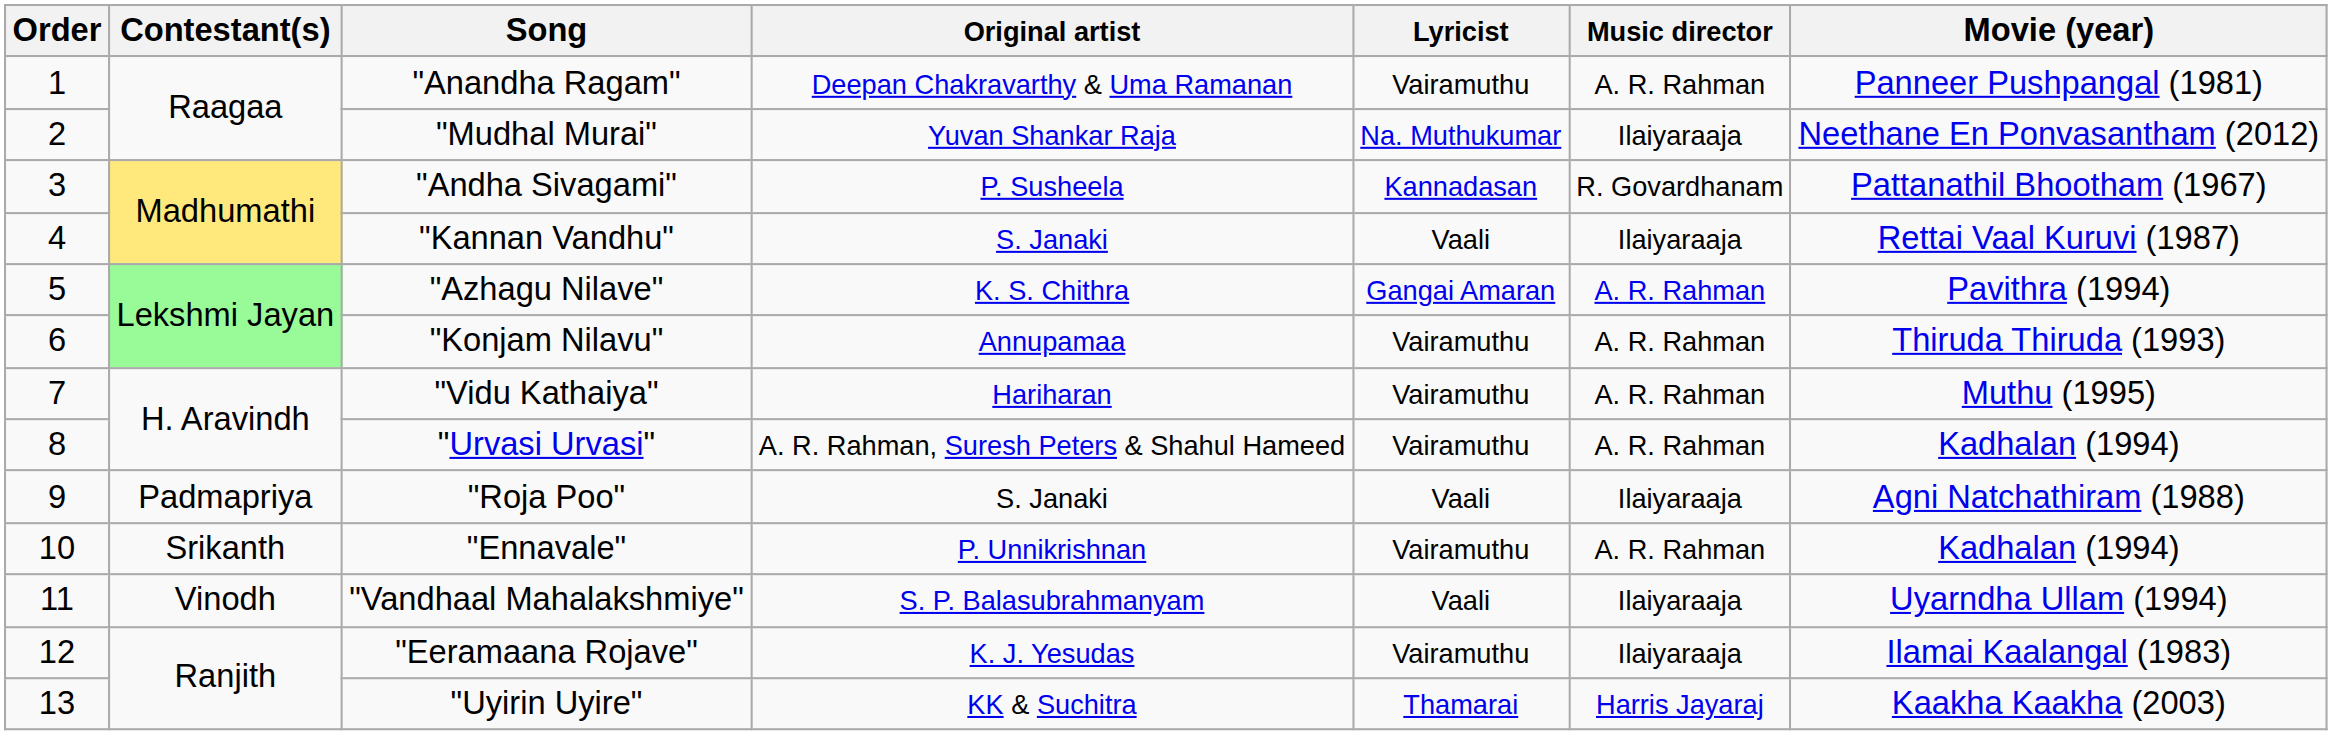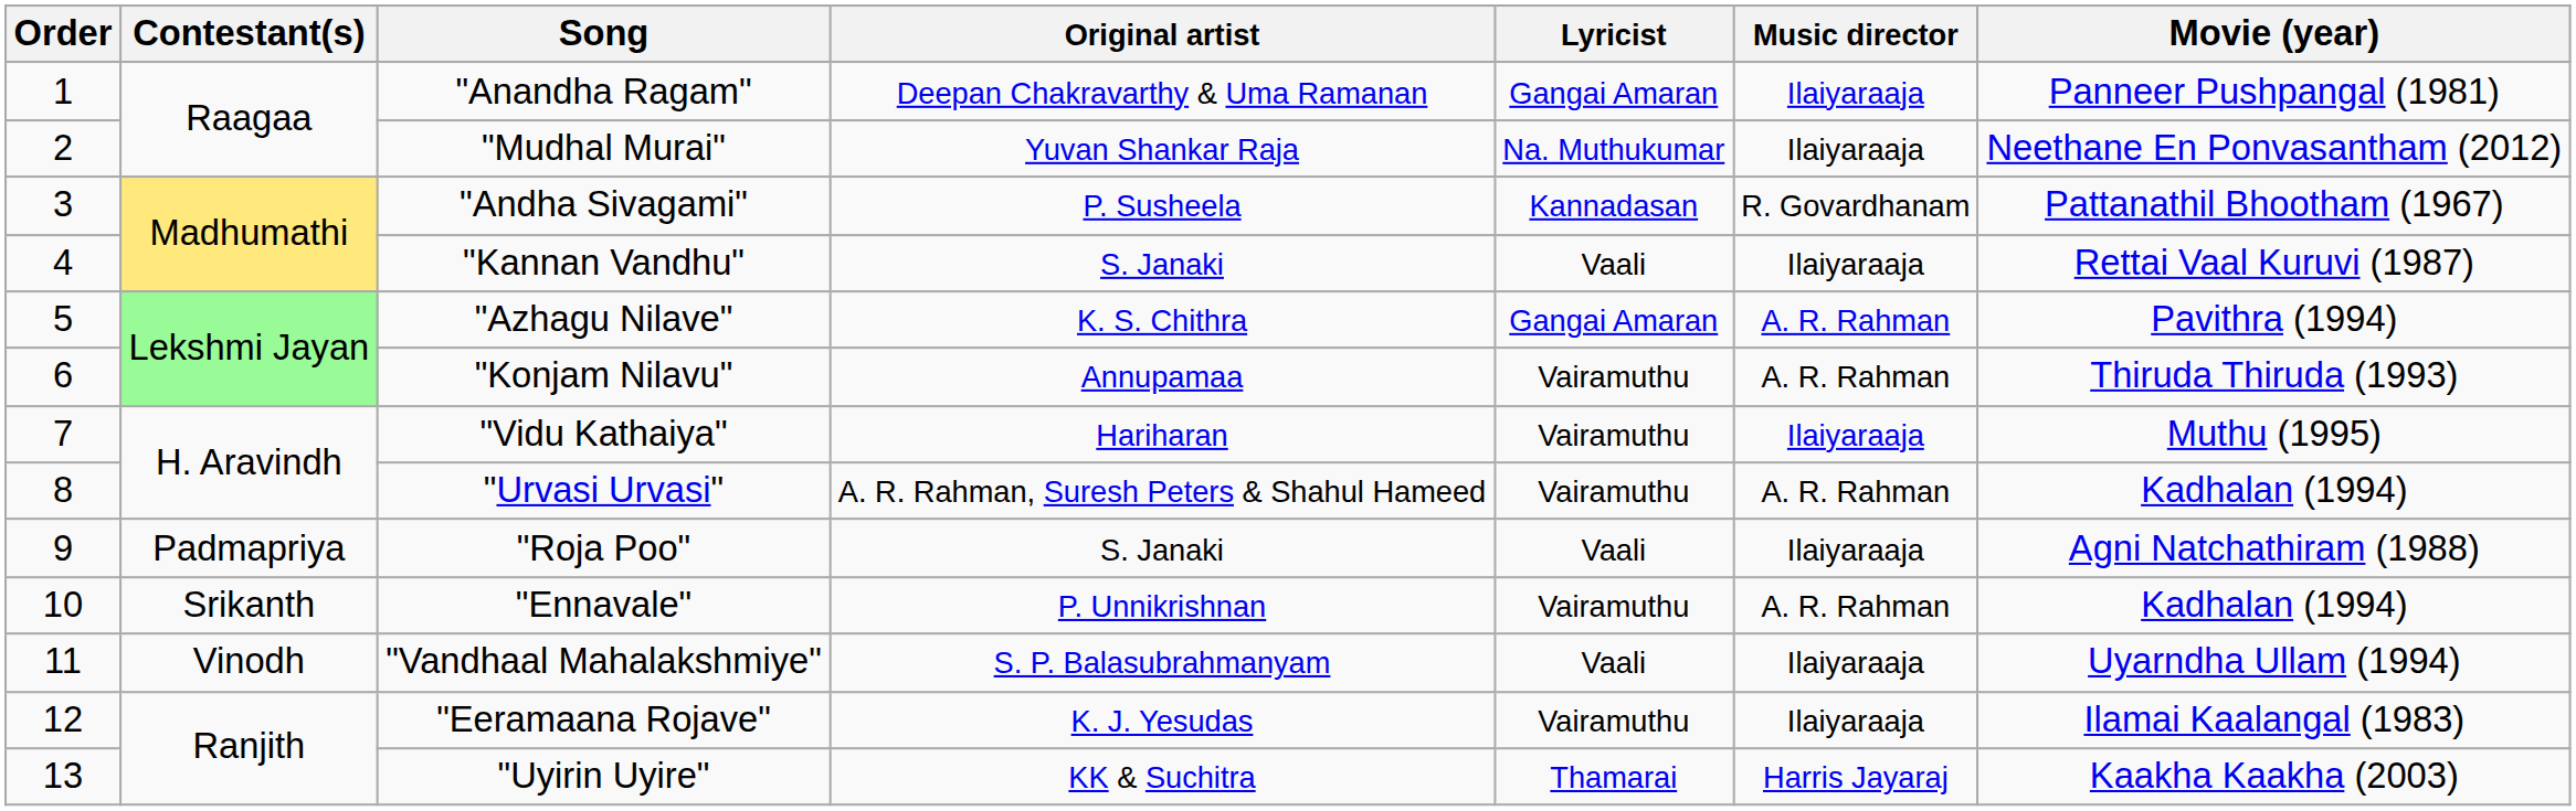"Anandha Ragam" | Lyricist: Vairamuthu -> Gangai Amaran
"Anandha Ragam" | Music director: A. R. Rahman -> Ilaiyaraaja
"Vidu Kathaiya" | Music director: A. R. Rahman -> Ilaiyaraaja
